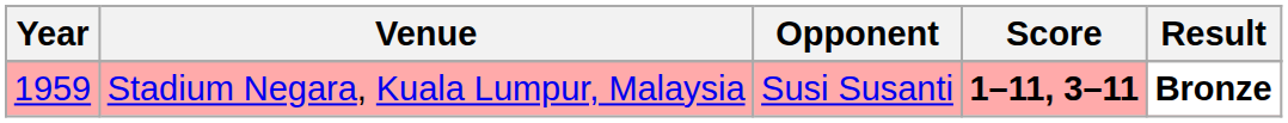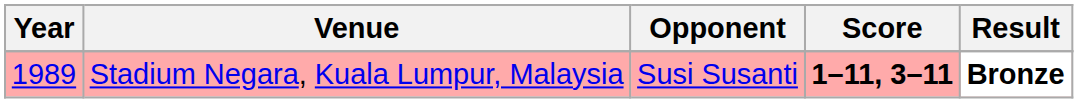Stadium Negara, Kuala Lumpur, Malaysia | Year: 1959 -> 1989
